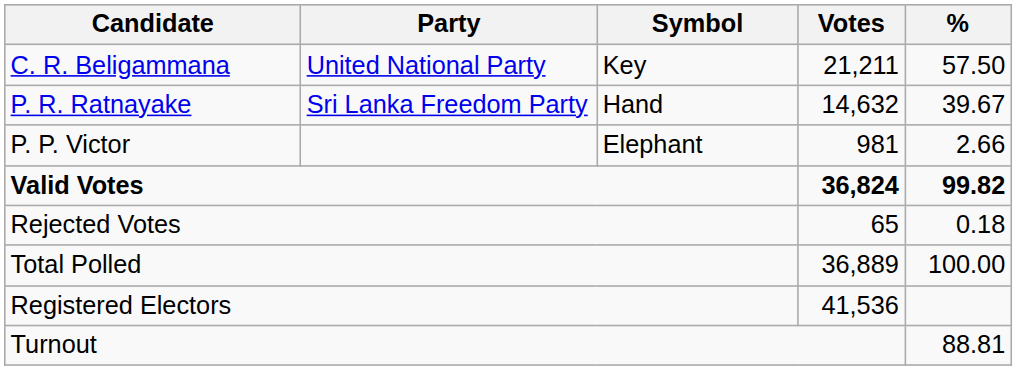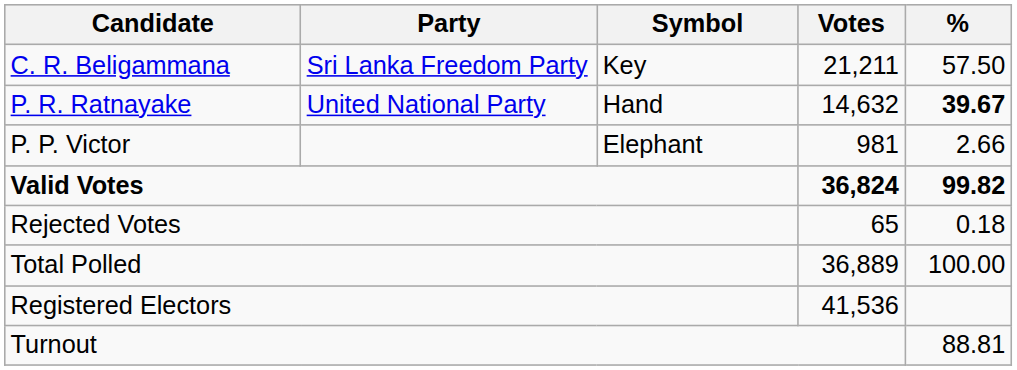C. R. Beligammana | Party: United National Party -> Sri Lanka Freedom Party
P. R. Ratnayake | Party: Sri Lanka Freedom Party -> United National Party
P. R. Ratnayake | %: normal -> bold
